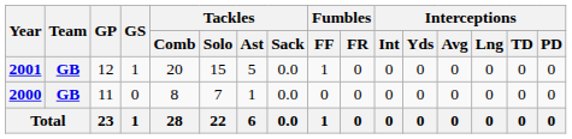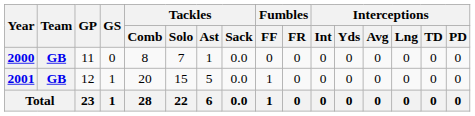rows swapped: 2000 <-> 2001
